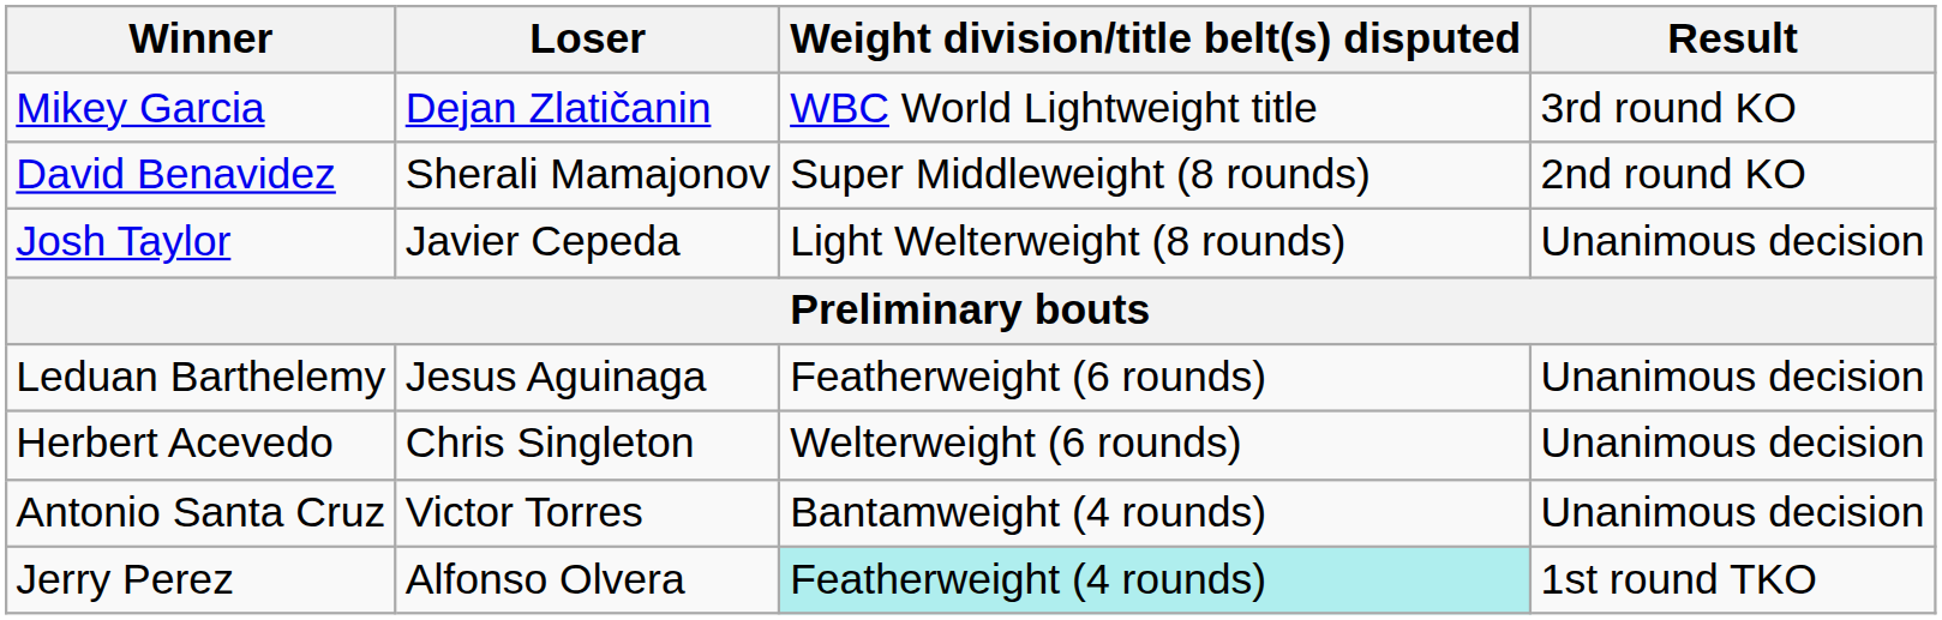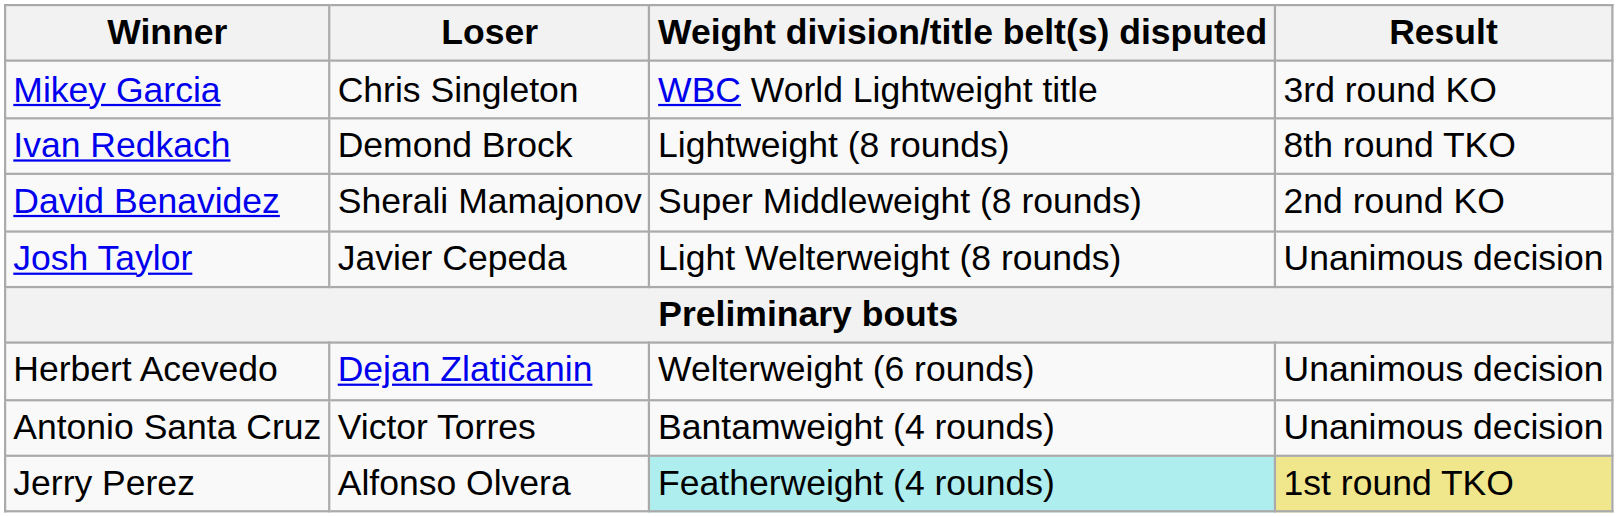Mikey Garcia | Loser: Dejan Zlatičanin -> Chris Singleton
+ row: Ivan Redkach | Demond Brock | Lightweight (8 rounds) | 8th round TKO
- row: Leduan Barthelemy | Jesus Aguinaga | Featherweight (6 rounds) | Unanimous decision
Herbert Acevedo | Loser: Chris Singleton -> Dejan Zlatičanin
Jerry Perez | Result: no background -> khaki background
